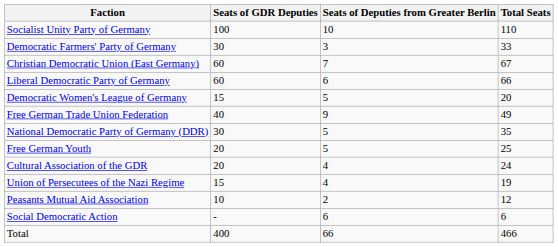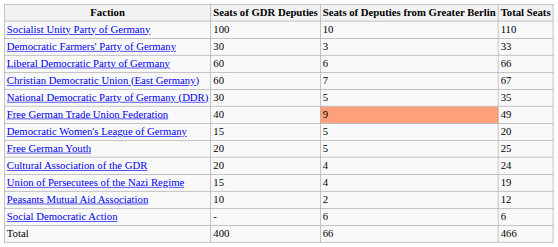rows swapped: Christian Democratic Union (East Germany) <-> Liberal Democratic Party of Germany
rows swapped: National Democratic Party of Germany (DDR) <-> Democratic Women's League of Germany
Free German Trade Union Federation | Seats of Deputies from Greater Berlin: no background -> lightsalmon background
